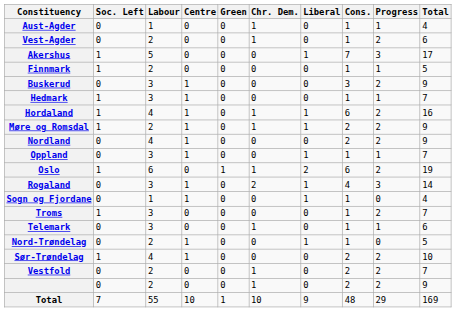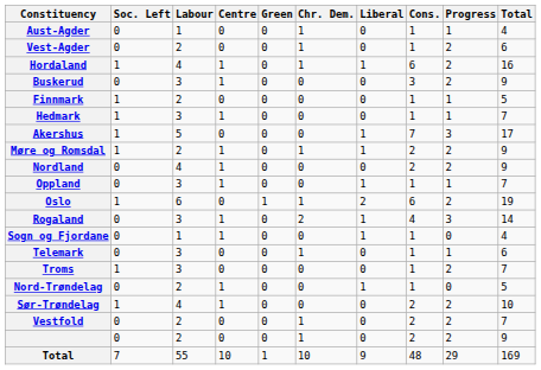rows swapped: Akershus <-> Hordaland
rows swapped: Buskerud <-> Finnmark
rows swapped: Telemark <-> Troms
